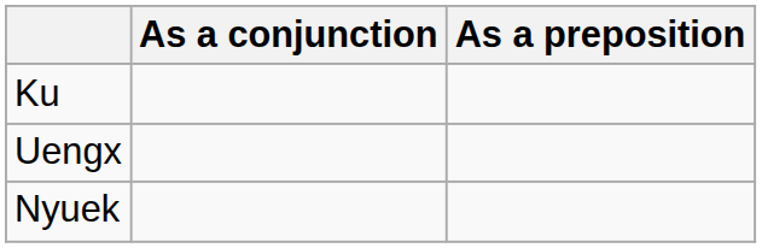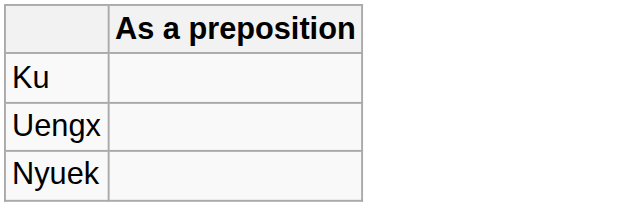- column: As a conjunction
